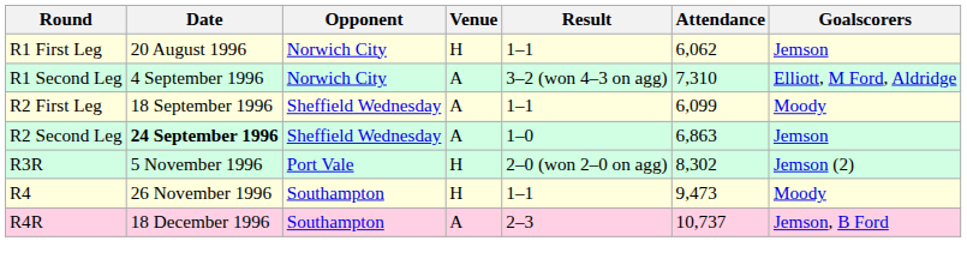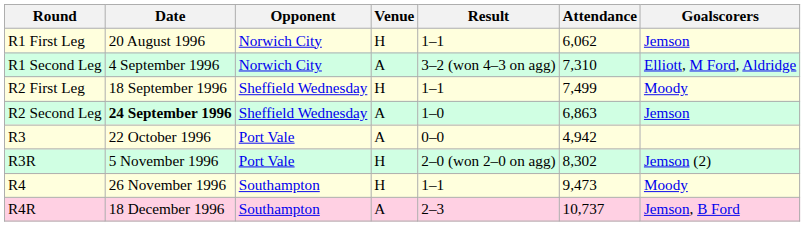R2 First Leg | Venue: A -> H
R2 First Leg | Attendance: 6,099 -> 7,499
+ row: R3 | 22 October 1996 | Port Vale | A | 0–0 | 4,942
